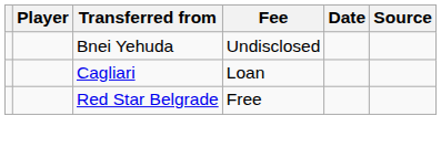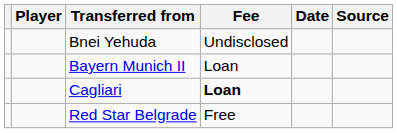+ row: Bayern Munich II | Loan
Cagliari | Fee: normal -> bold
